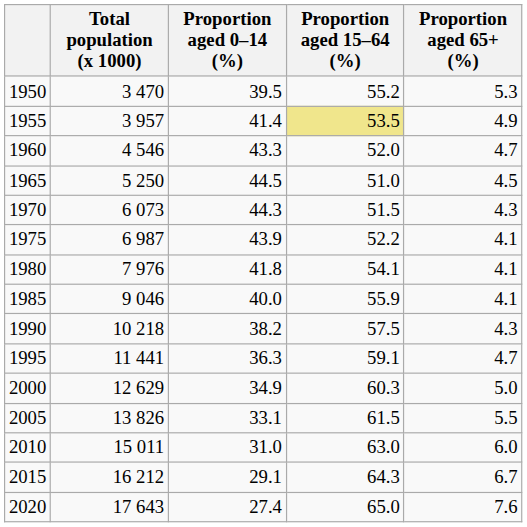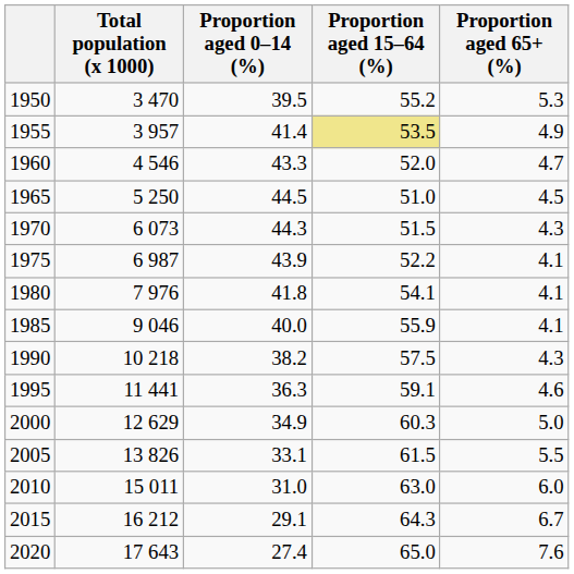1995 | Proportion aged 65+ (%): 4.7 -> 4.6
